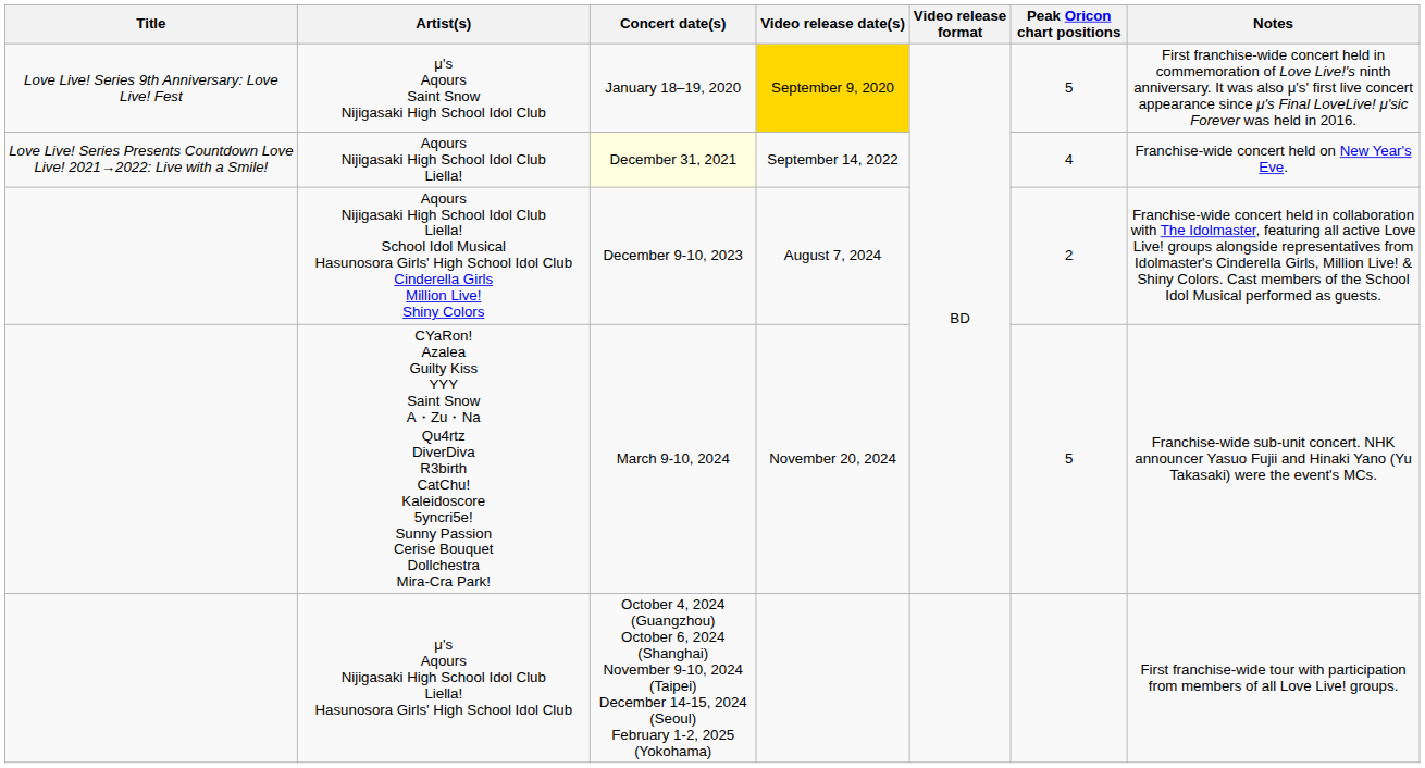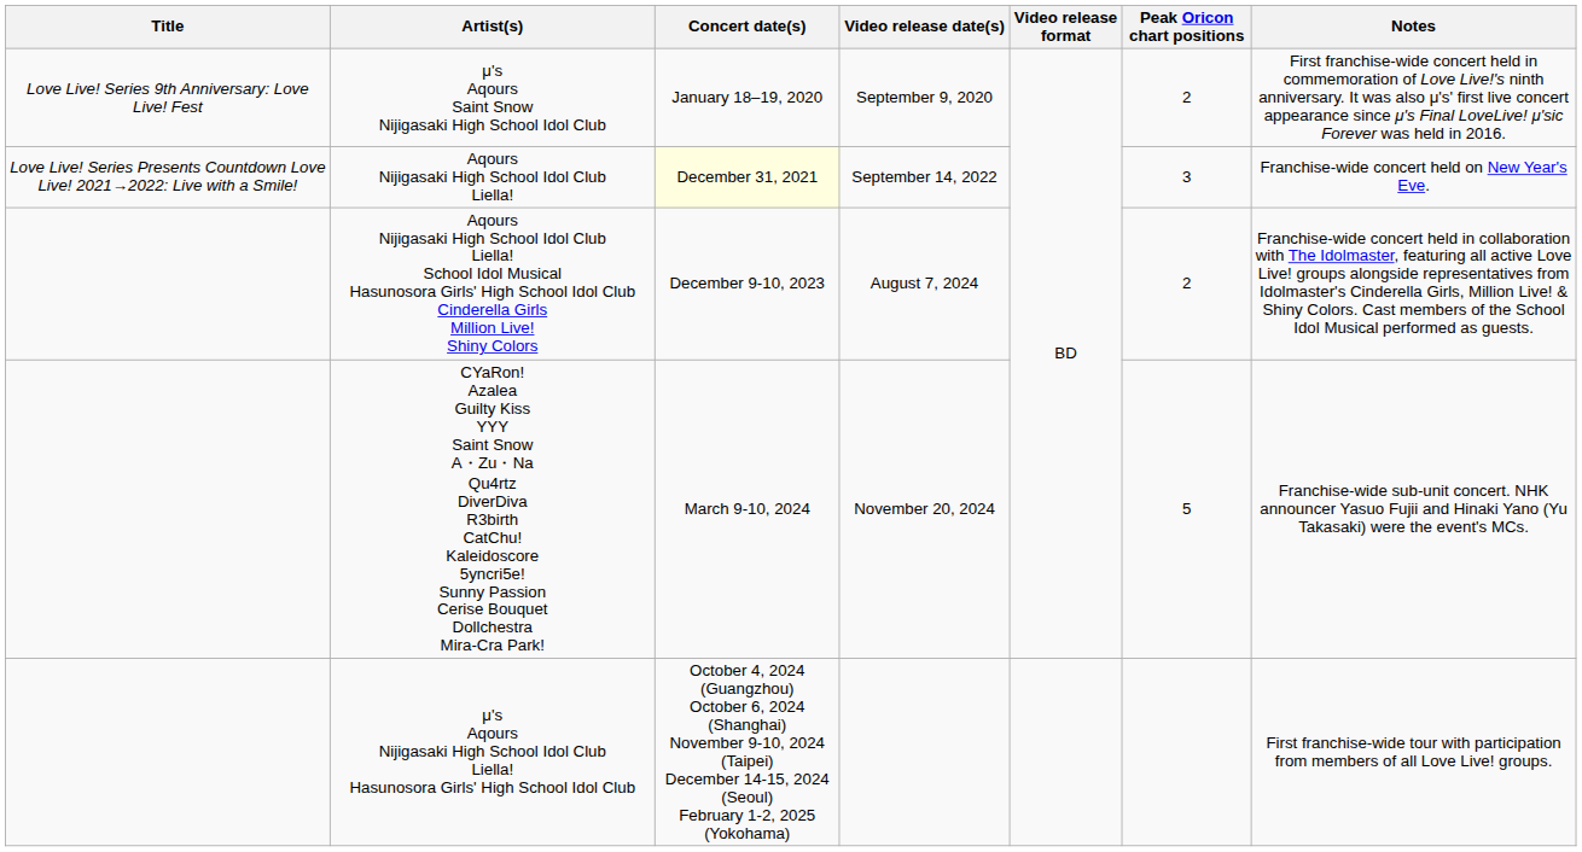μ's Aqours Saint Snow Nijigasaki High School Idol Club | Video release date(s): gold background -> no background
μ's Aqours Saint Snow Nijigasaki High School Idol Club | Peak Oricon chart positions: 5 -> 2
Aqours Nijigasaki High School Idol Club Liella! | Peak Oricon chart positions: 4 -> 3
